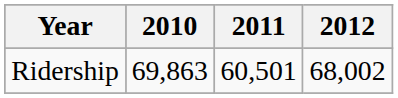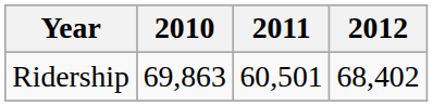Ridership | 2012: 68,002 -> 68,402
